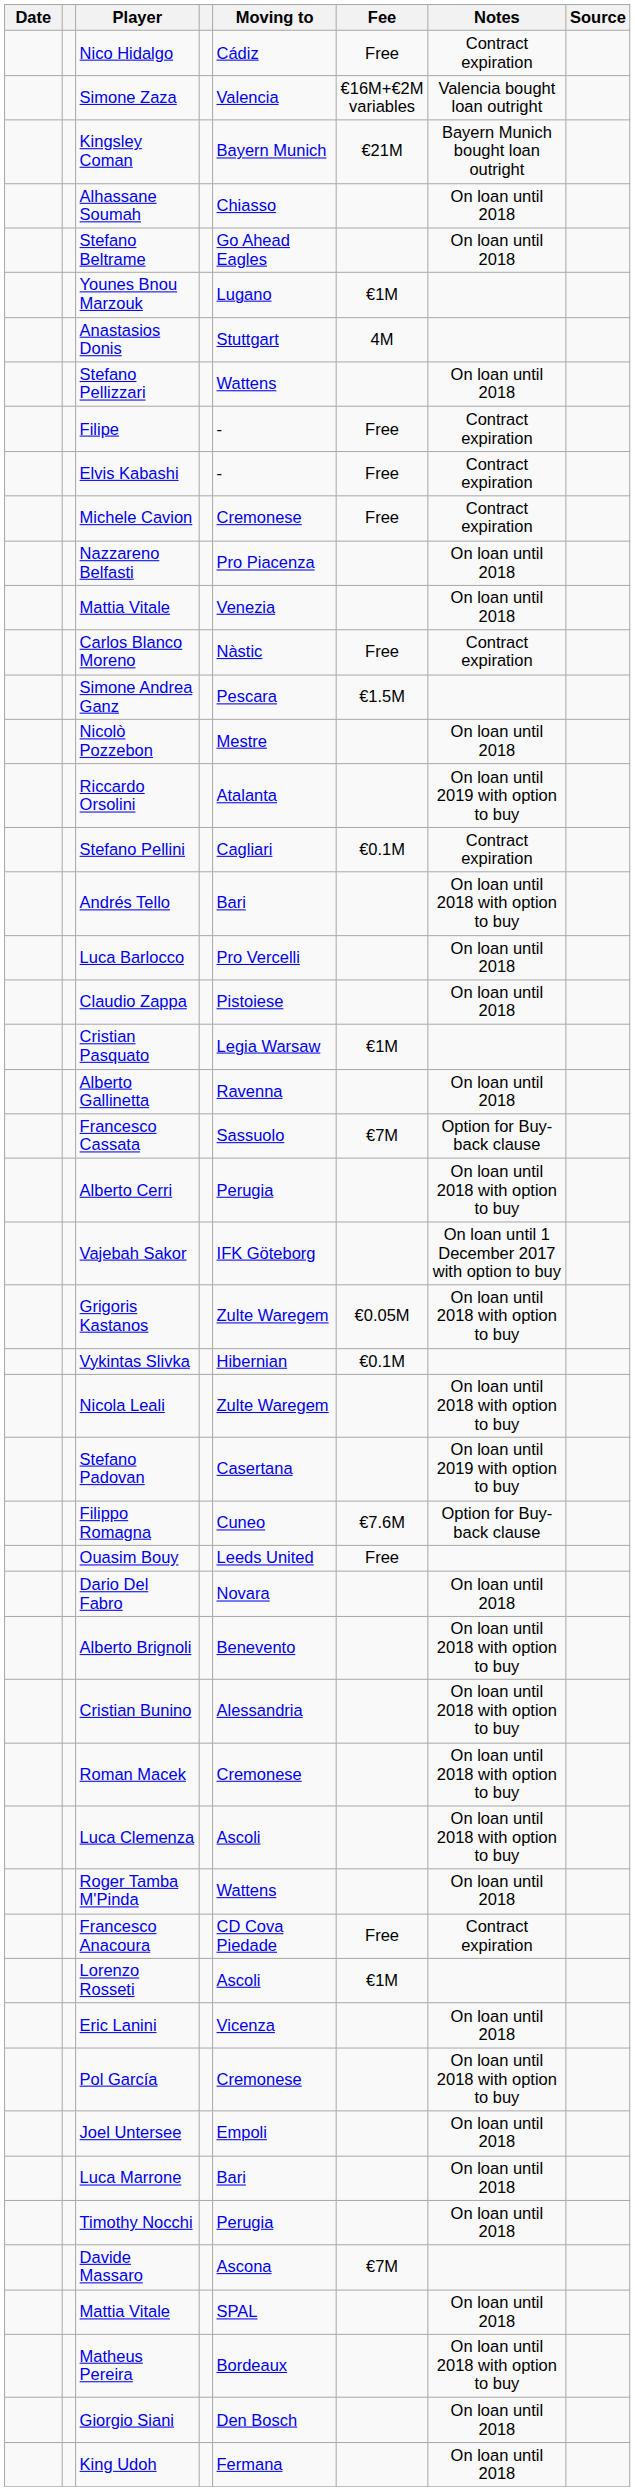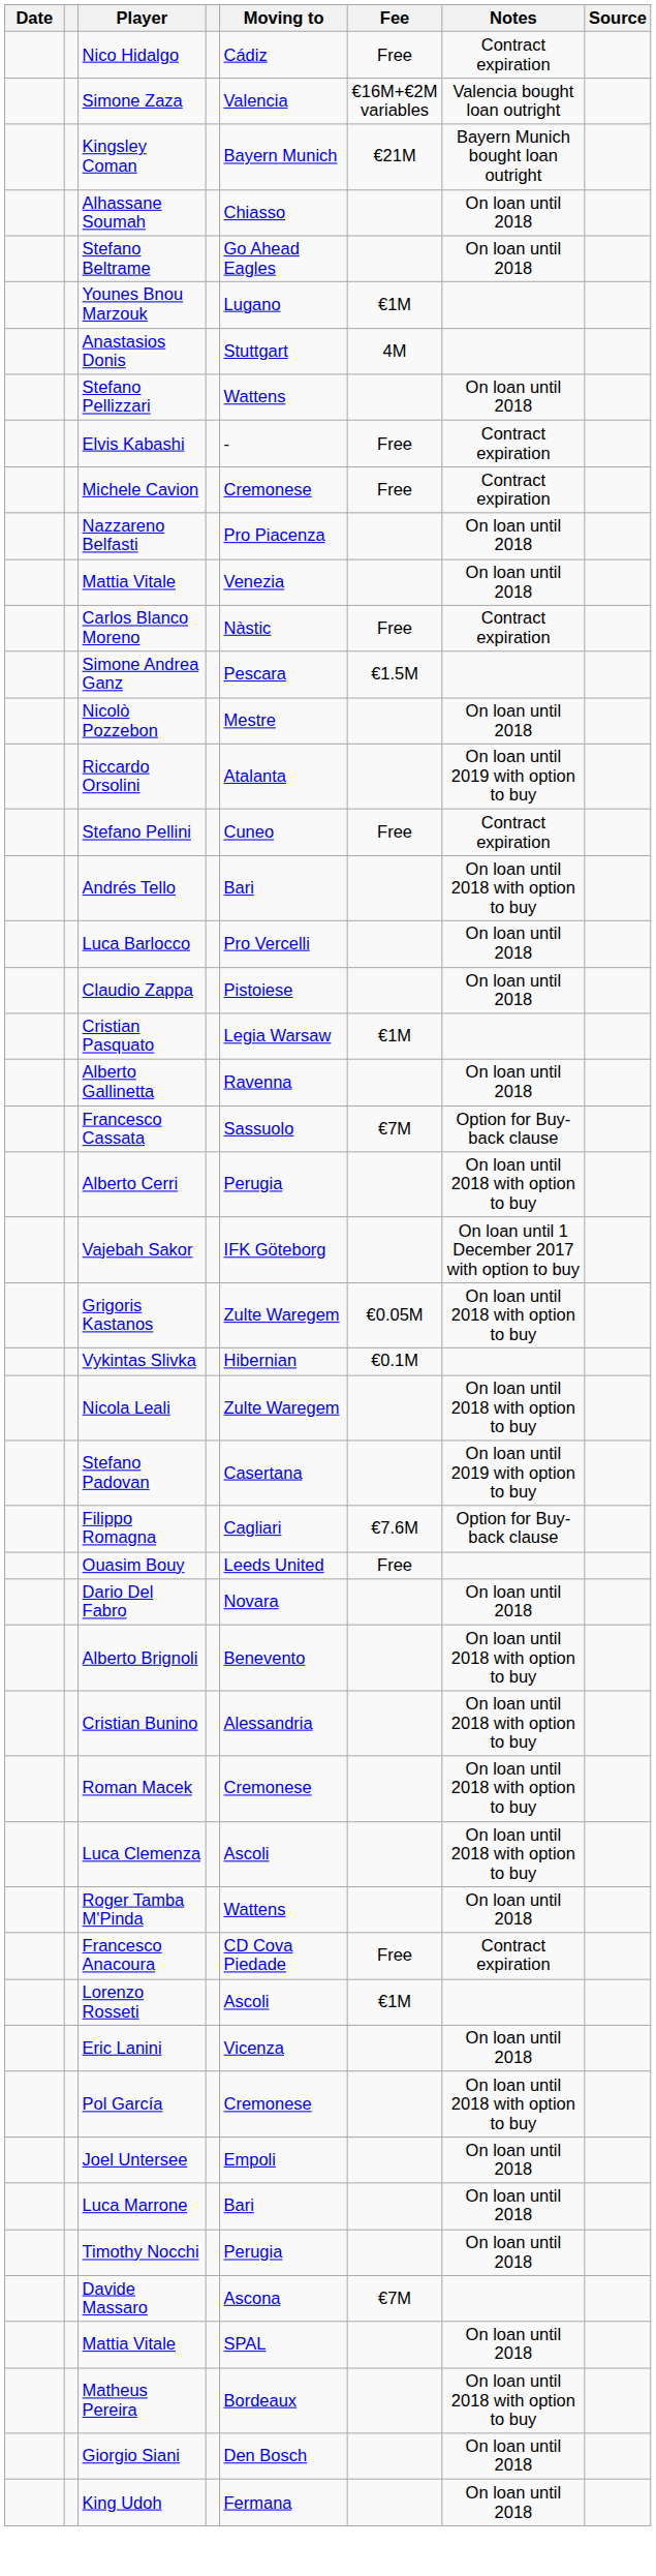- row: Filipe | - | Free | Contract expiration
Stefano Pellini | Moving to: Cagliari -> Cuneo
Stefano Pellini | Fee: €0.1M -> Free
Filippo Romagna | Moving to: Cuneo -> Cagliari
